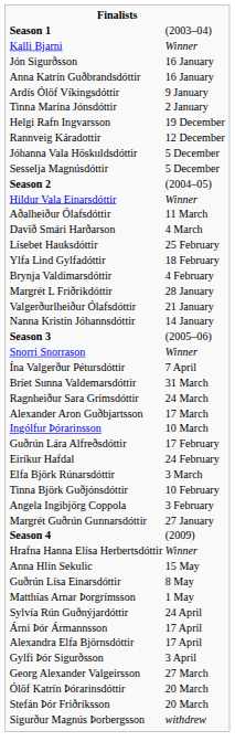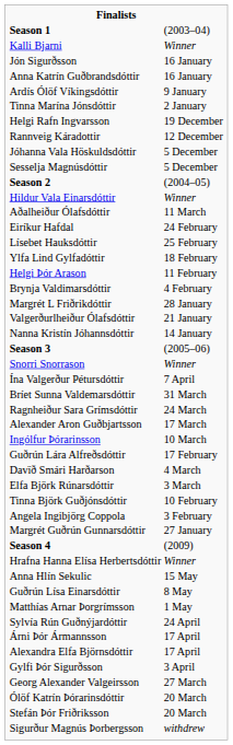rows swapped: Davïð Smári Harðarson <-> Eiríkur Hafdal
+ row: Helgi Þór Arason | 11 February
